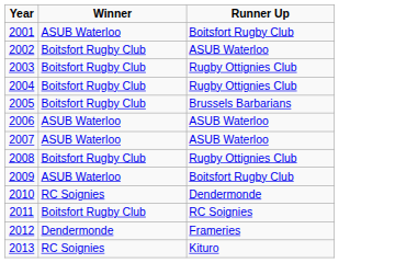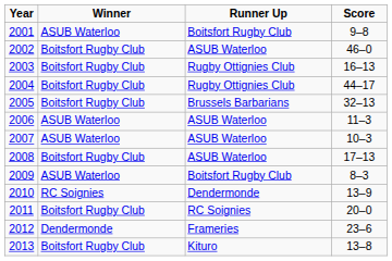+ column: Score | 9–8 | 46–0 | 16–13 | 44–17 | 32–13 | 11–3 | 10–3 | 17–13 | 8–3 | 13–9 | 20–0 | 23–6 | 13–8
2008 | Runner Up: Rugby Ottignies Club -> ASUB Waterloo
2013 | Winner: RC Soignies -> Boitsfort Rugby Club
